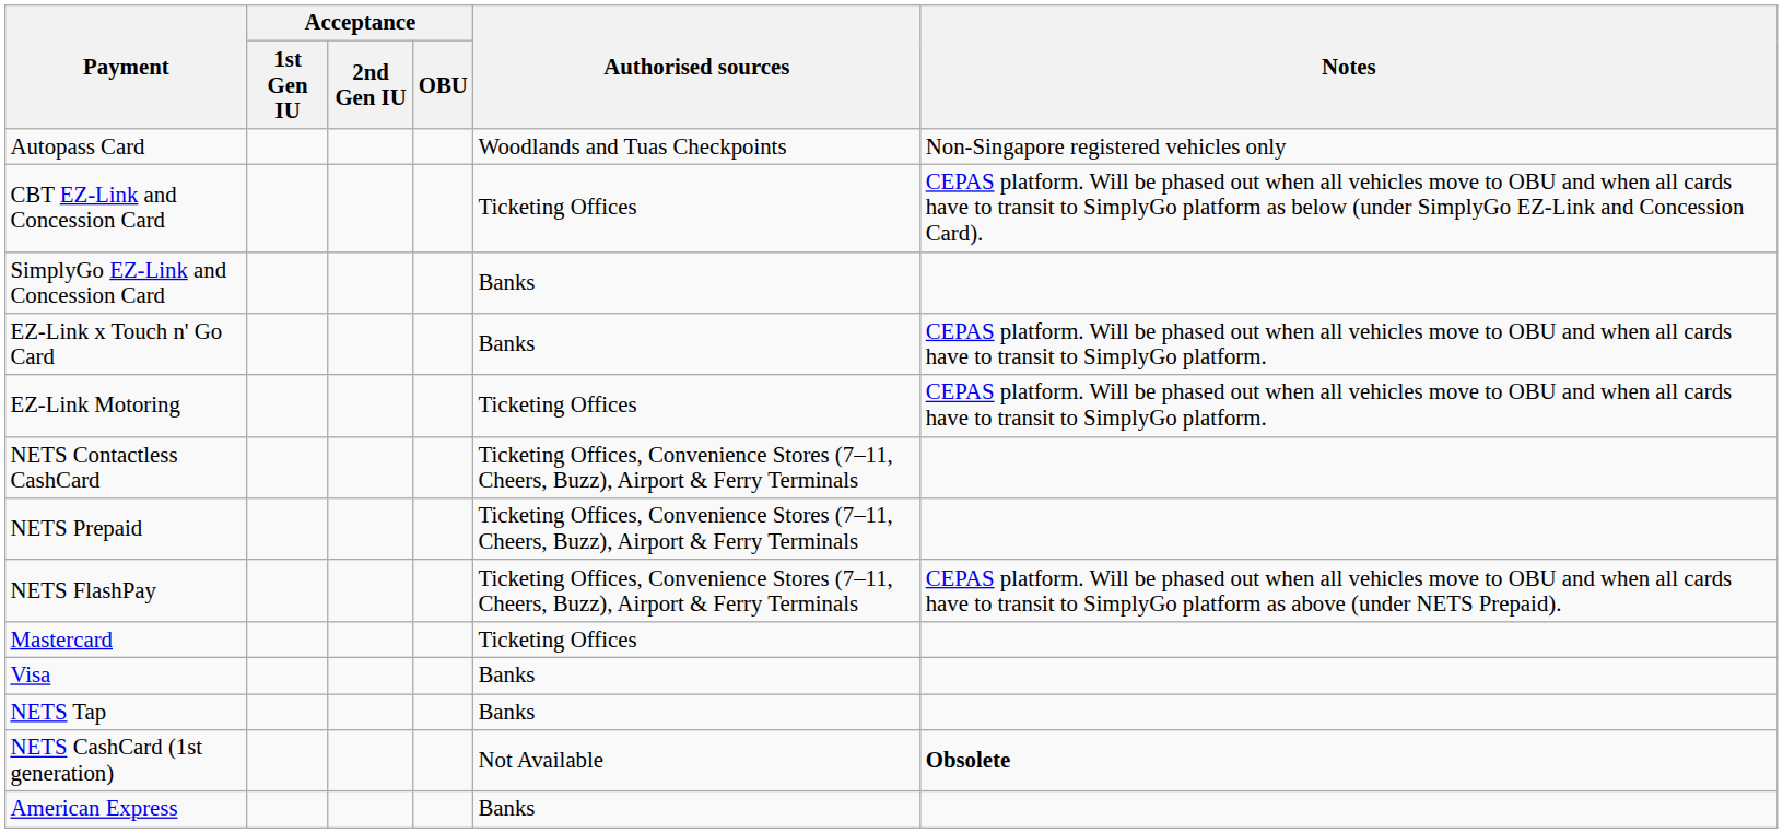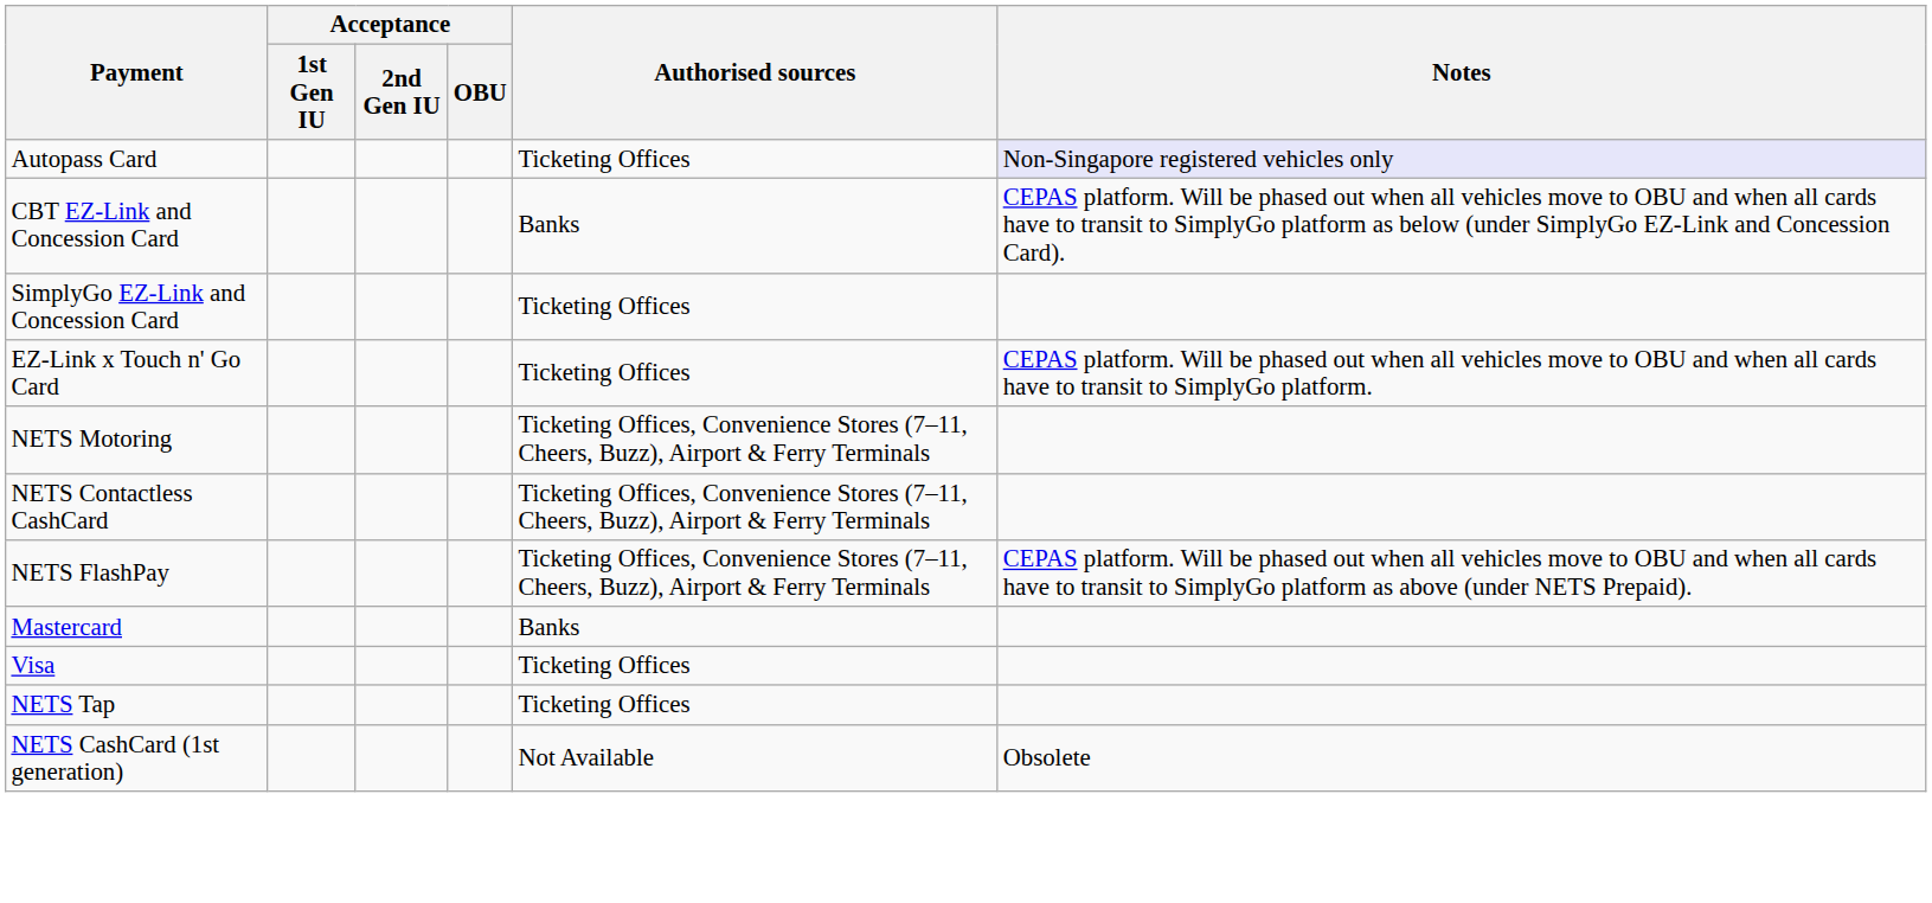Autopass Card | Authorised sources: Woodlands and Tuas Checkpoints -> Ticketing Offices
Autopass Card | Notes: no background -> lavender background
CBT EZ-Link and Concession Card | Authorised sources: Ticketing Offices -> Banks
SimplyGo EZ-Link and Concession Card | Authorised sources: Banks -> Ticketing Offices
EZ-Link x Touch n' Go Card | Authorised sources: Banks -> Ticketing Offices
- row: EZ-Link Motoring | Ticketing Offices | CEPAS platform. Will be phased out when all vehicles move to OBU and when all cards have to transit to SimplyGo platform.
+ row: NETS Motoring | Ticketing Offices, Convenience Stores (7–11, Cheers, Buzz), Airport & Ferry Terminals
- row: NETS Prepaid | Ticketing Offices, Convenience Stores (7–11, Cheers, Buzz), Airport & Ferry Terminals
Mastercard | Authorised sources: Ticketing Offices -> Banks
Visa | Authorised sources: Banks -> Ticketing Offices
NETS Tap | Authorised sources: Banks -> Ticketing Offices
NETS CashCard (1st generation) | Notes: bold -> normal
- row: American Express | Banks
